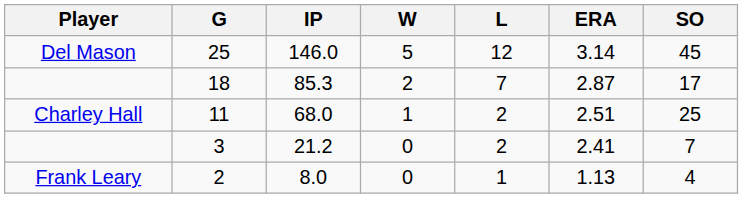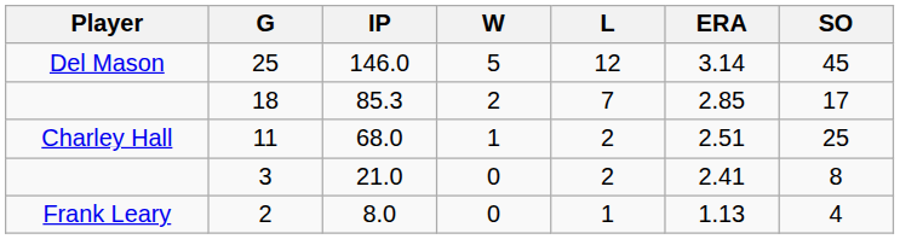18 | ERA: 2.87 -> 2.85
3 | IP: 21.2 -> 21.0
3 | SO: 7 -> 8
